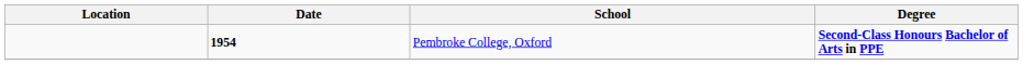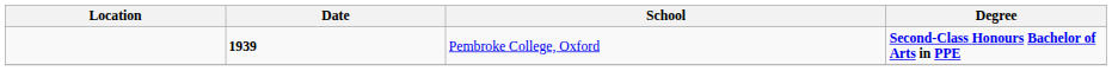Pembroke College, Oxford | Date: 1954 -> 1939
